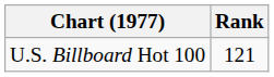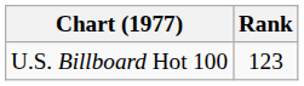U.S. Billboard Hot 100 | Rank: 121 -> 123
